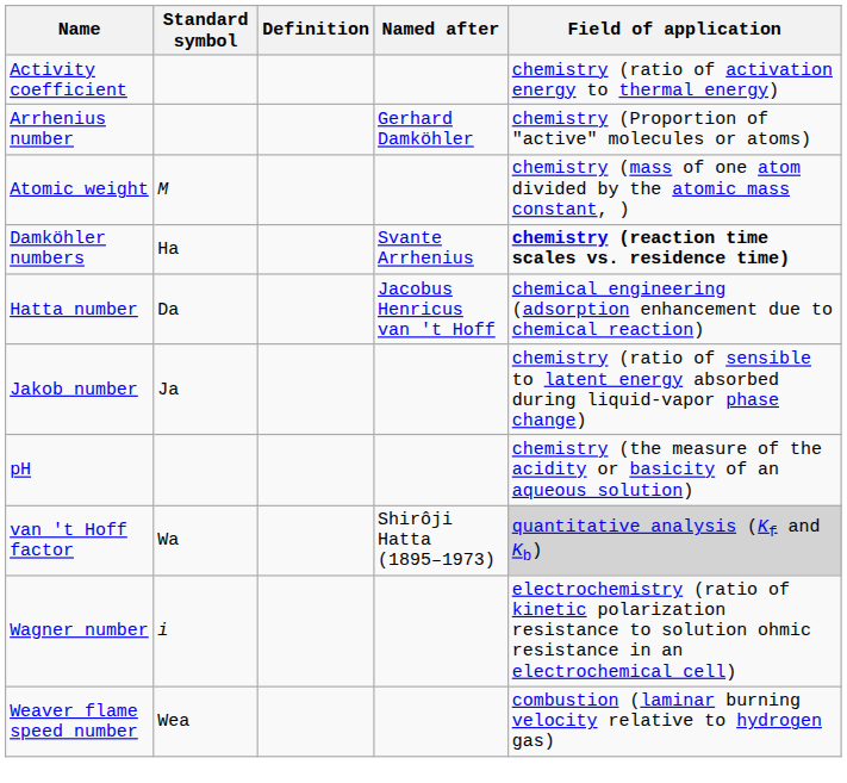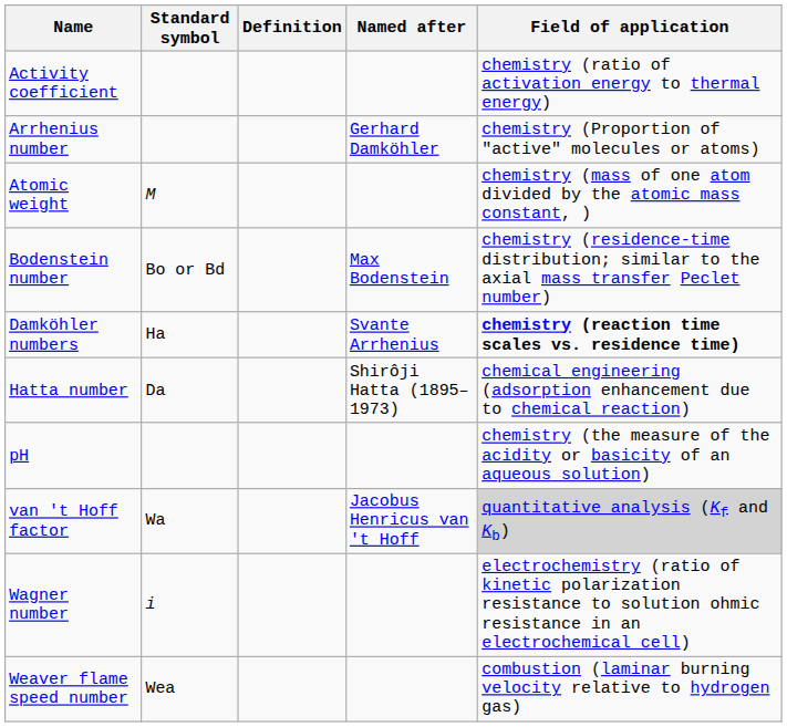+ row: Bodenstein number | Bo or Bd | Max Bodenstein | chemistry (residence-time distribution; similar to the axial mass transfer Peclet number)
Hatta number | Named after: Jacobus Henricus van 't Hoff -> Shirôji Hatta (1895–1973)
- row: Jakob number | Ja | chemistry (ratio of sensible to latent energy absorbed during liquid-vapor phase change)
van 't Hoff factor | Named after: Shirôji Hatta (1895–1973) -> Jacobus Henricus van 't Hoff
